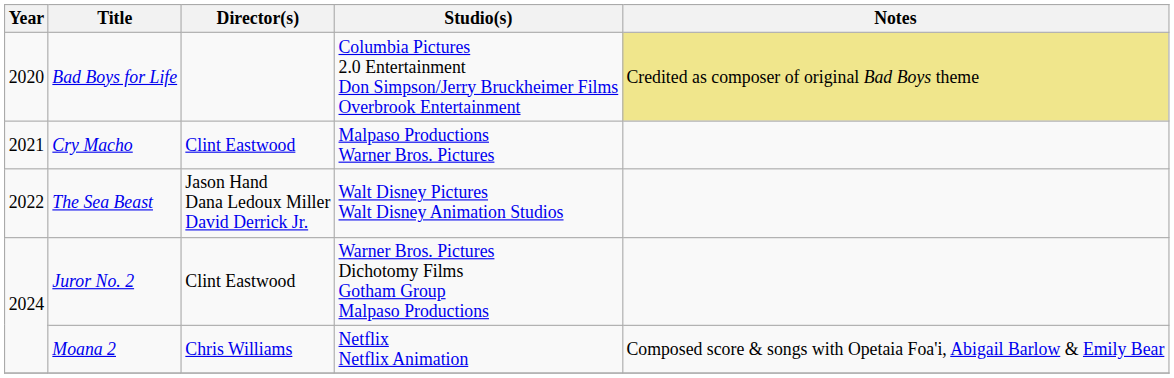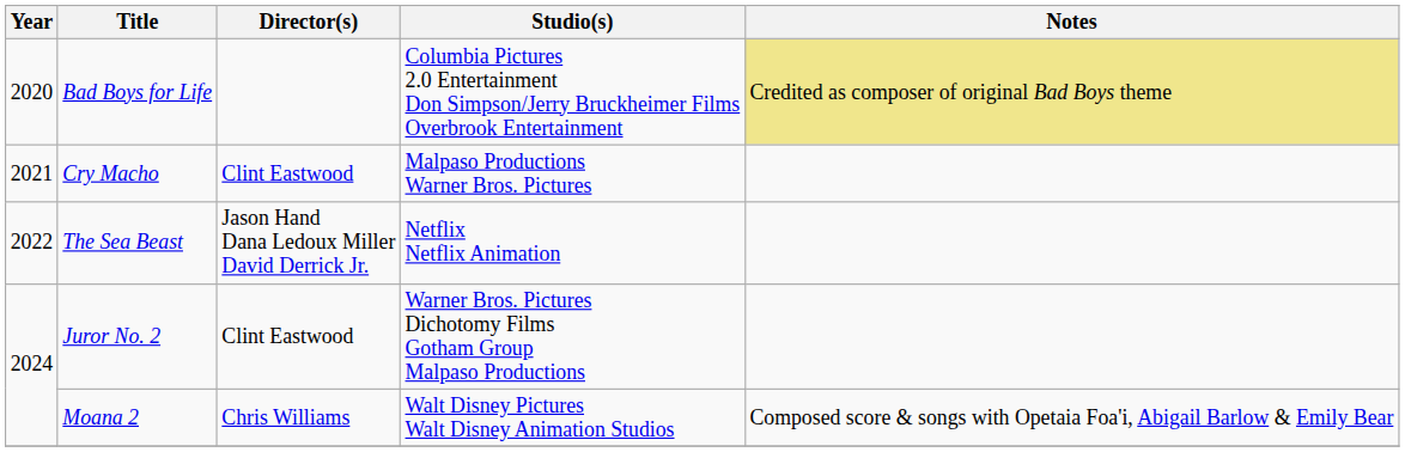The Sea Beast | Studio(s): Walt Disney Pictures Walt Disney Animation Studios -> Netflix Netflix Animation
Moana 2 | Studio(s): Netflix Netflix Animation -> Walt Disney Pictures Walt Disney Animation Studios
